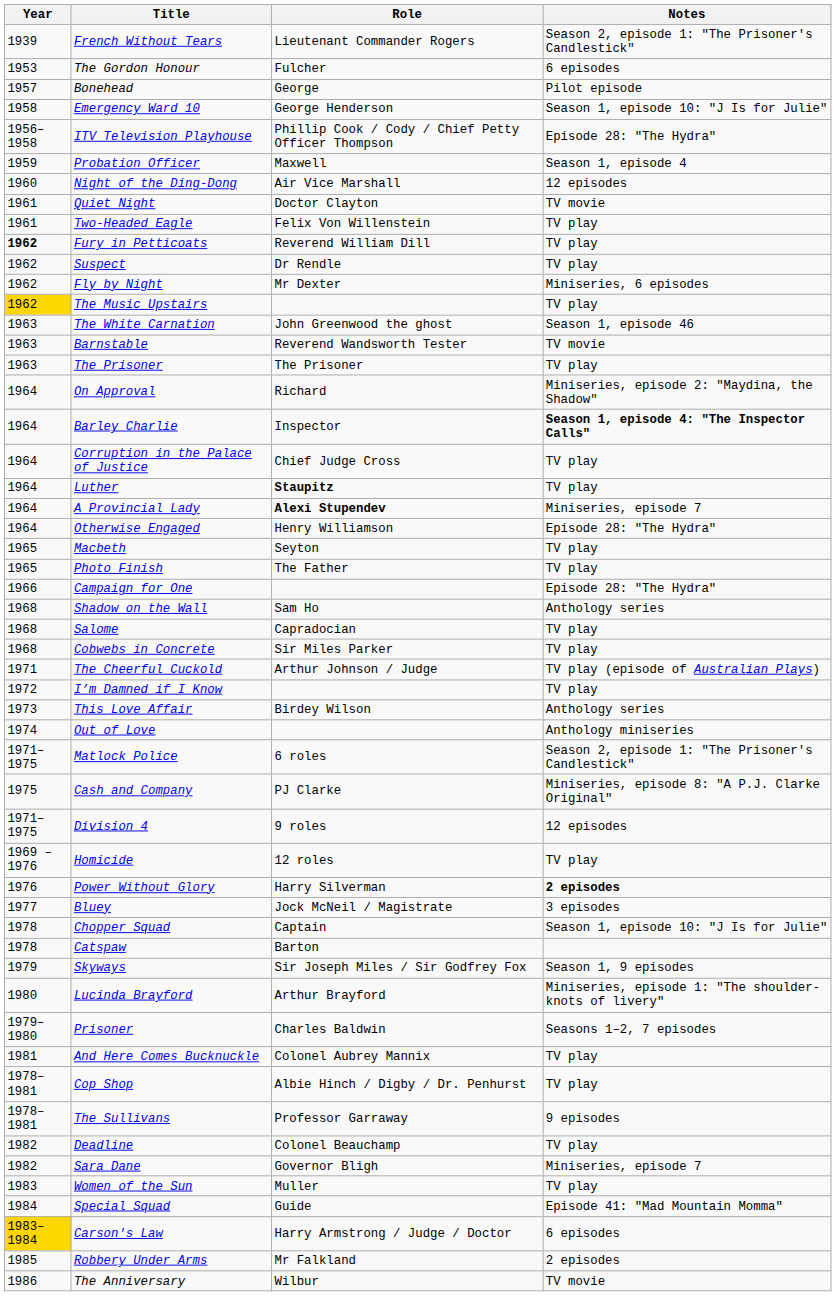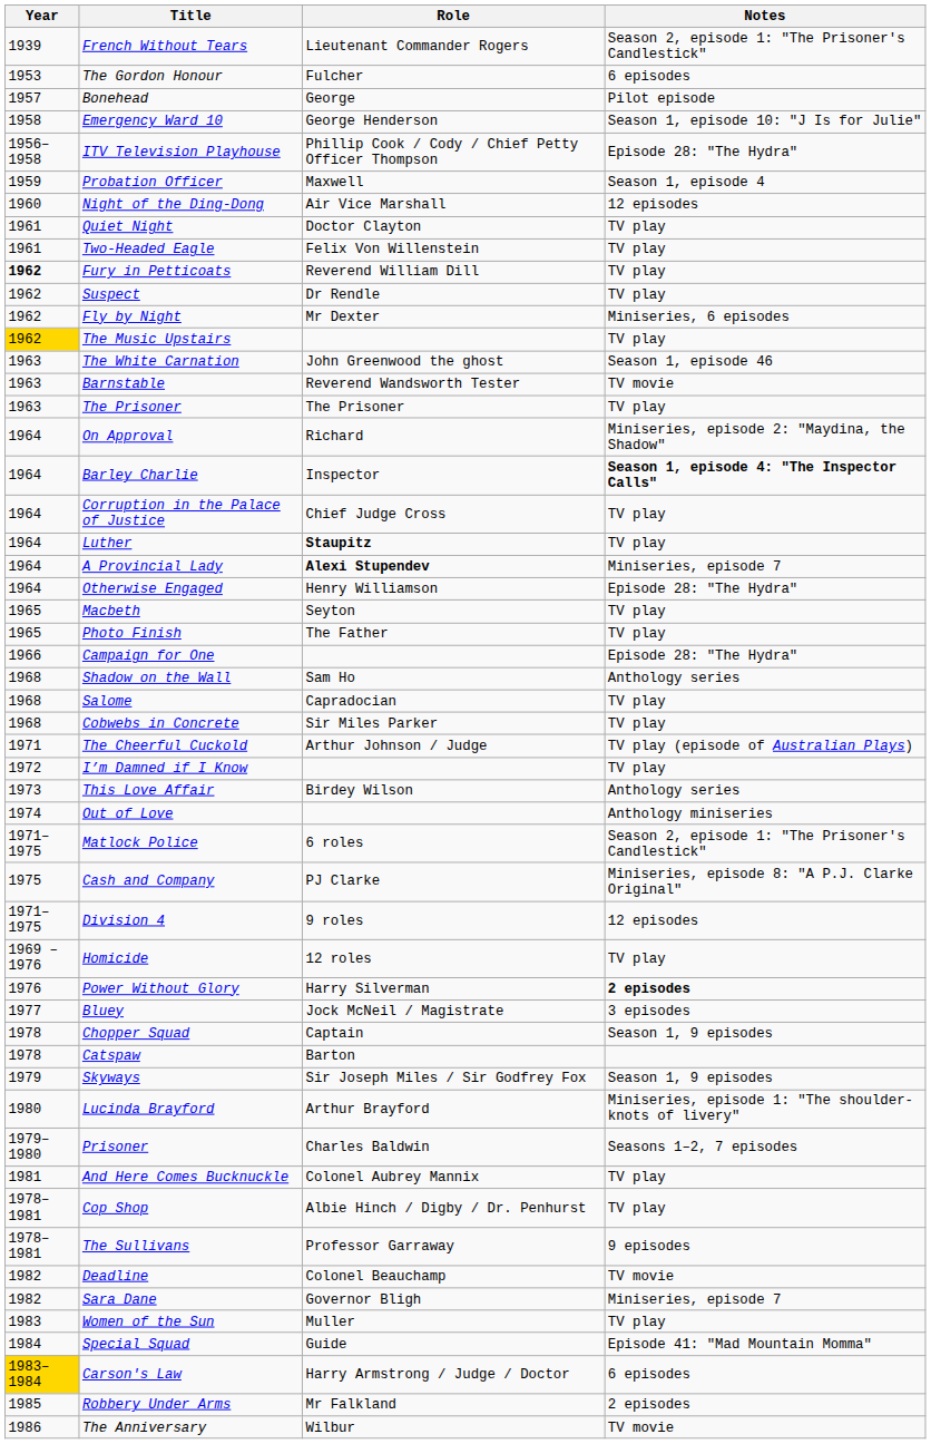Quiet Night | Notes: TV movie -> TV play
Chopper Squad | Notes: Season 1, episode 10: "J Is for Julie" -> Season 1, 9 episodes
Deadline | Notes: TV play -> TV movie
